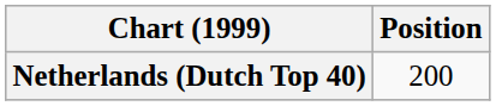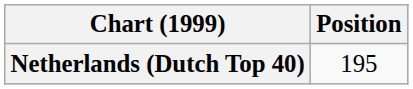Netherlands (Dutch Top 40) | Position: 200 -> 195
